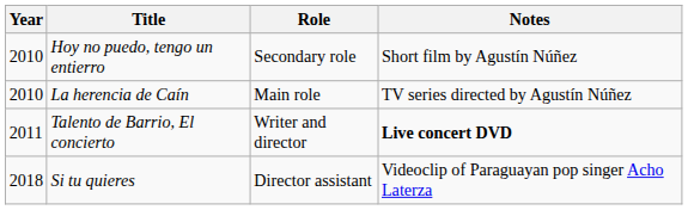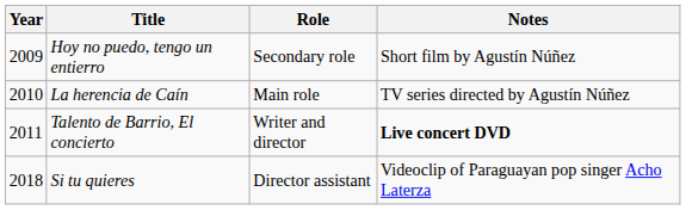Hoy no puedo, tengo un entierro | Year: 2010 -> 2009
